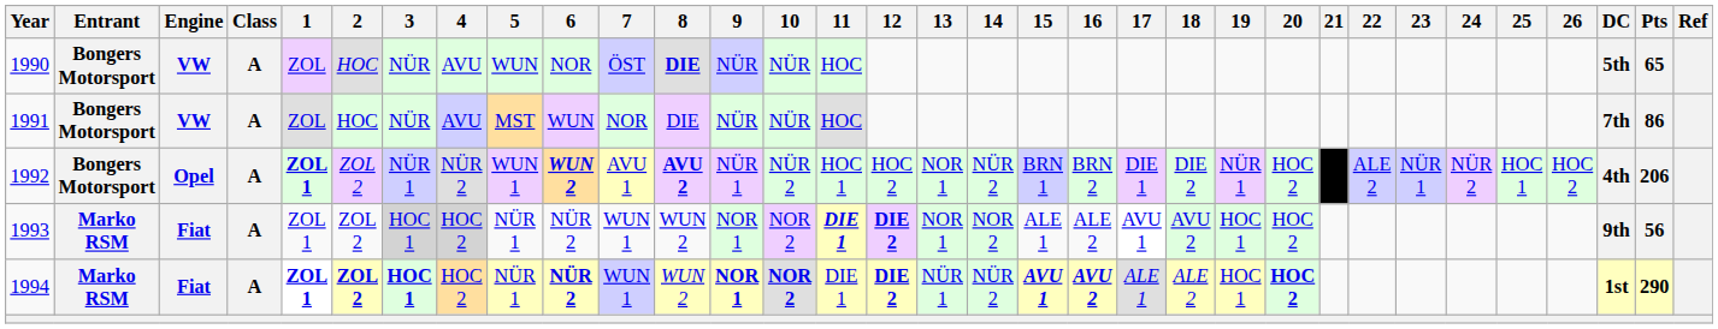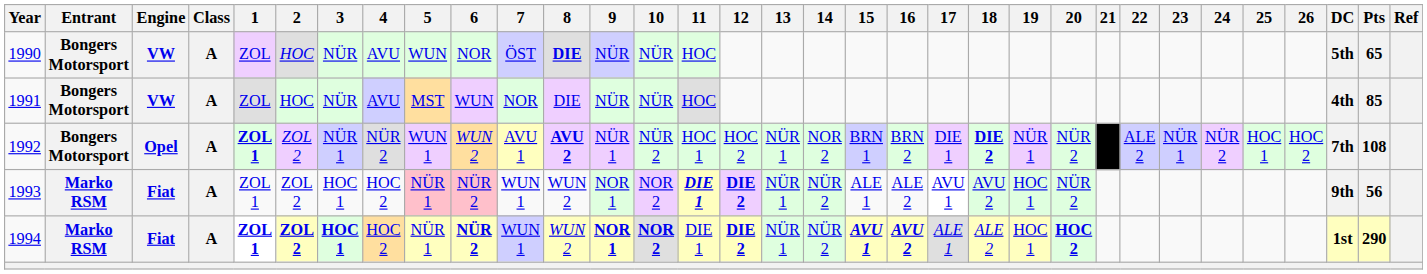1991 | DC: 7th -> 4th
1991 | Pts: 86 -> 85
1992 | 6: bold -> normal
1992 | 13: NOR 1 -> NÜR 1
1992 | 14: NÜR 2 -> NOR 2
1992 | 18: normal -> bold
1992 | 20: HOC 2 -> NÜR 2
1992 | DC: 4th -> 7th
1992 | Pts: 206 -> 108
1993 | 3: lightgrey background -> no background
1993 | 4: lightgrey background -> no background
1993 | 5: no background -> pink background
1993 | 6: no background -> pink background
1993 | 13: NOR 1 -> NÜR 1
1993 | 14: NOR 2 -> NÜR 2
1993 | 20: HOC 2 -> NÜR 2
